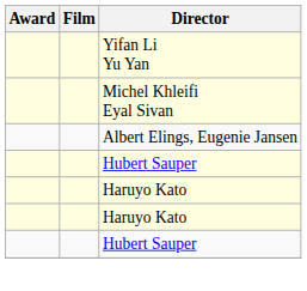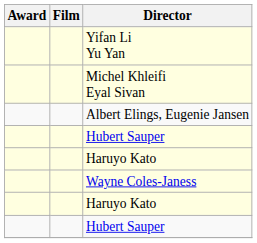+ row: Wayne Coles-Janess
